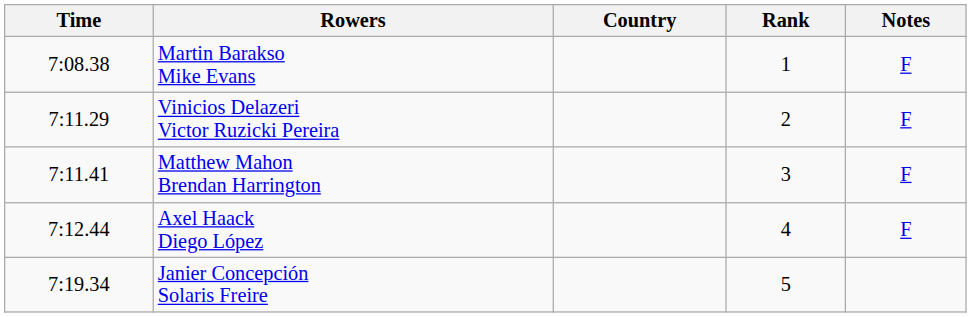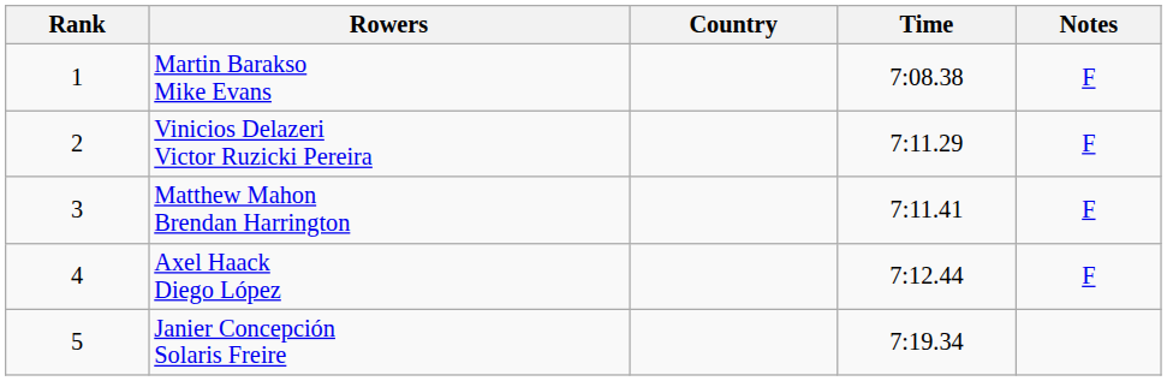columns swapped: Rank <-> Time
